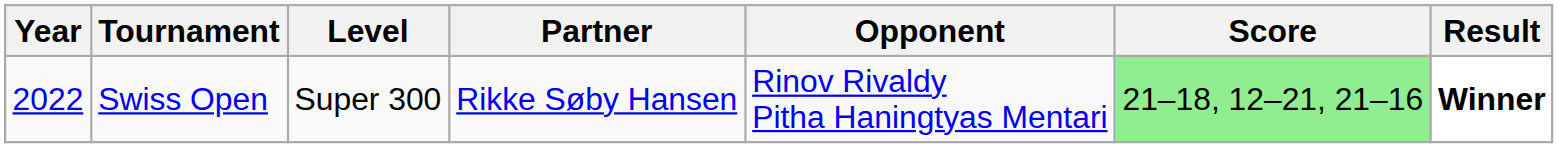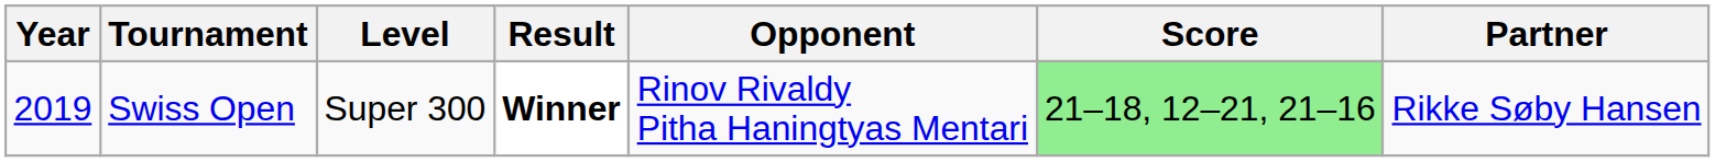columns swapped: Partner <-> Result
Swiss Open | Year: 2022 -> 2019
